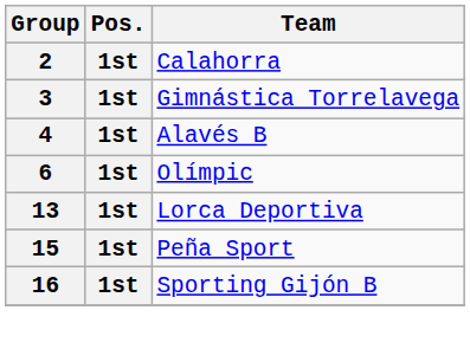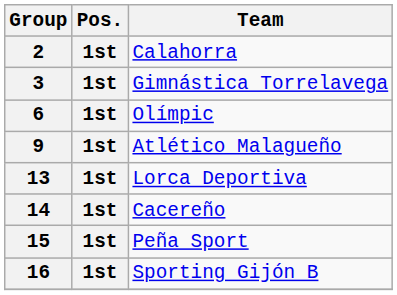- row: 4 | 1st | Alavés B
+ row: 9 | 1st | Atlético Malagueño
+ row: 14 | 1st | Cacereño
